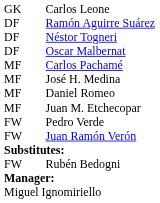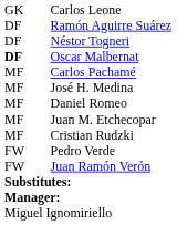Oscar Malbernat | column 1: normal -> bold
+ row: MF | Cristian Rudzki
- row: FW | Rubén Bedogni
